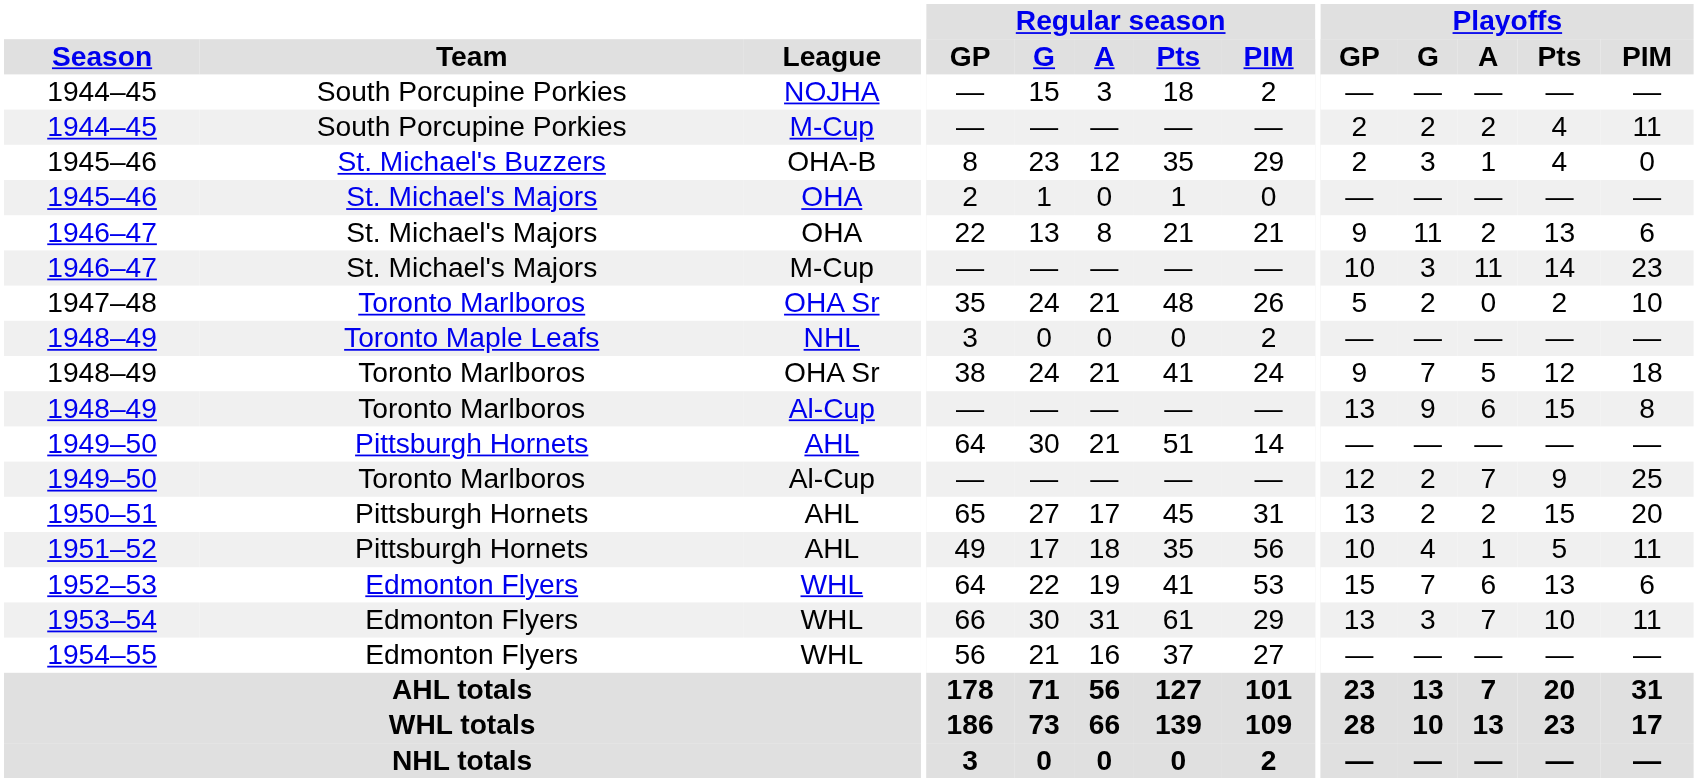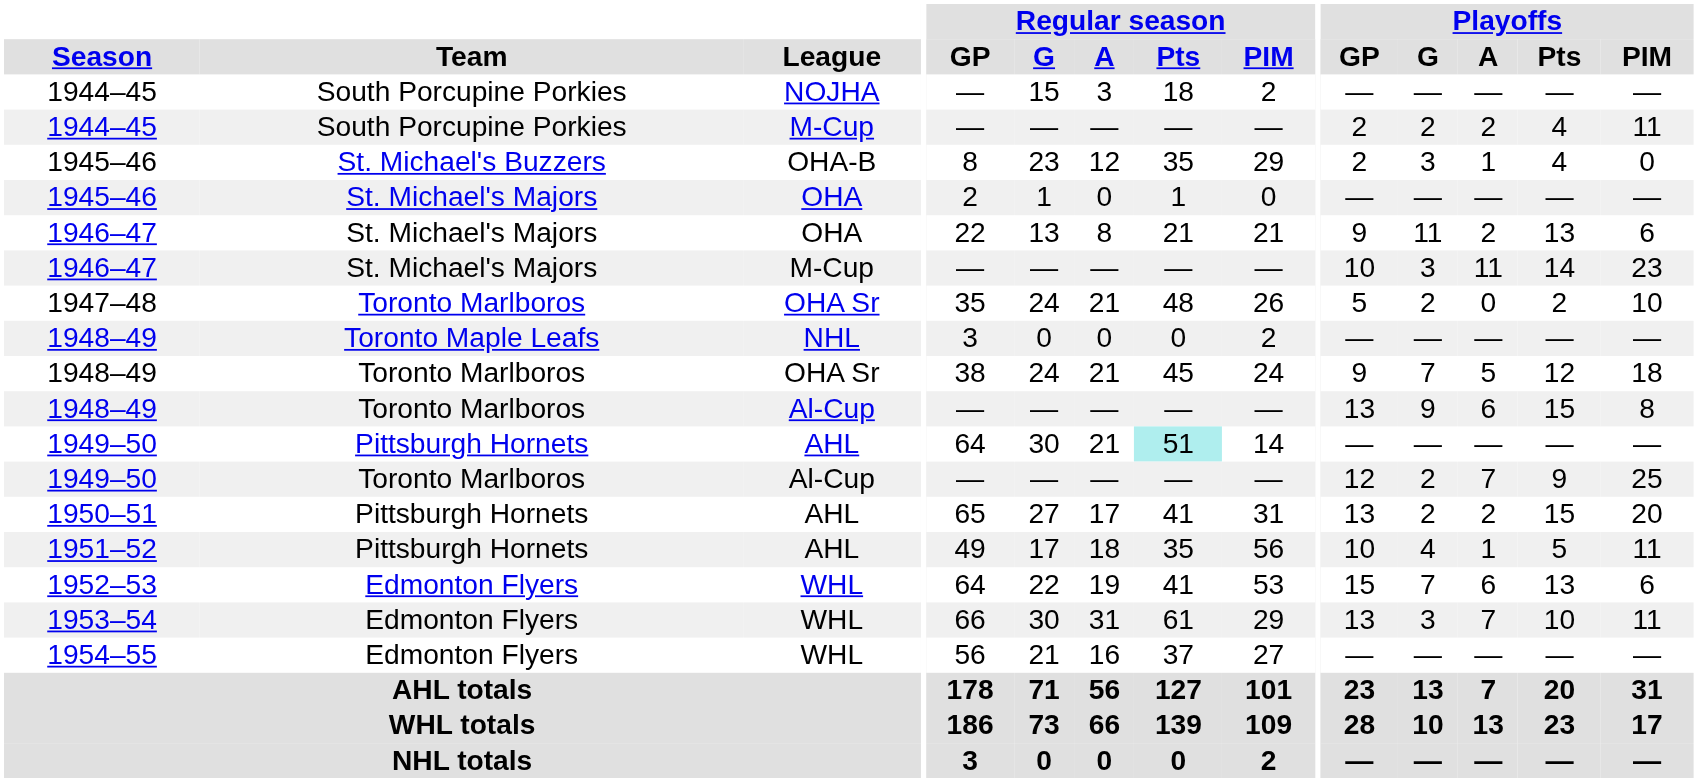1948–49 / OHA Sr | Regular season / Pts: 41 -> 45
1949–50 / AHL | Regular season / Pts: no background -> paleturquoise background
1950–51 | Regular season / Pts: 45 -> 41
